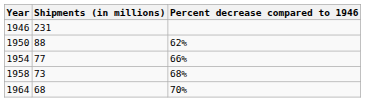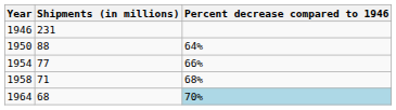1950 | Percent decrease compared to 1946: 62% -> 64%
1958 | Shipments (in millions): 73 -> 71
1964 | Percent decrease compared to 1946: no background -> lightblue background
